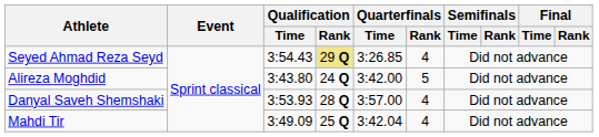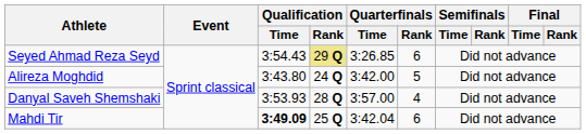Seyed Ahmad Reza Seyd | Quarterfinals / Rank: 4 -> 6
Mahdi Tir | Qualification / Time: normal -> bold
Mahdi Tir | Quarterfinals / Rank: 4 -> 6
